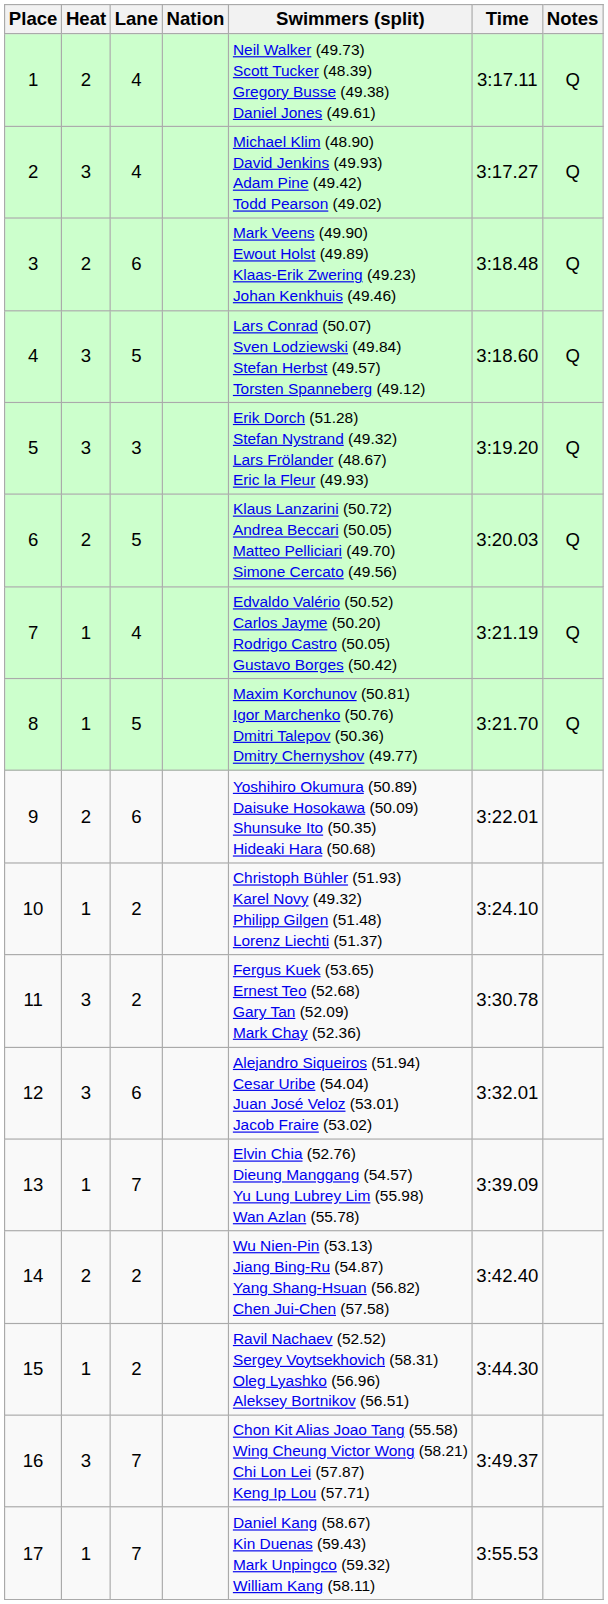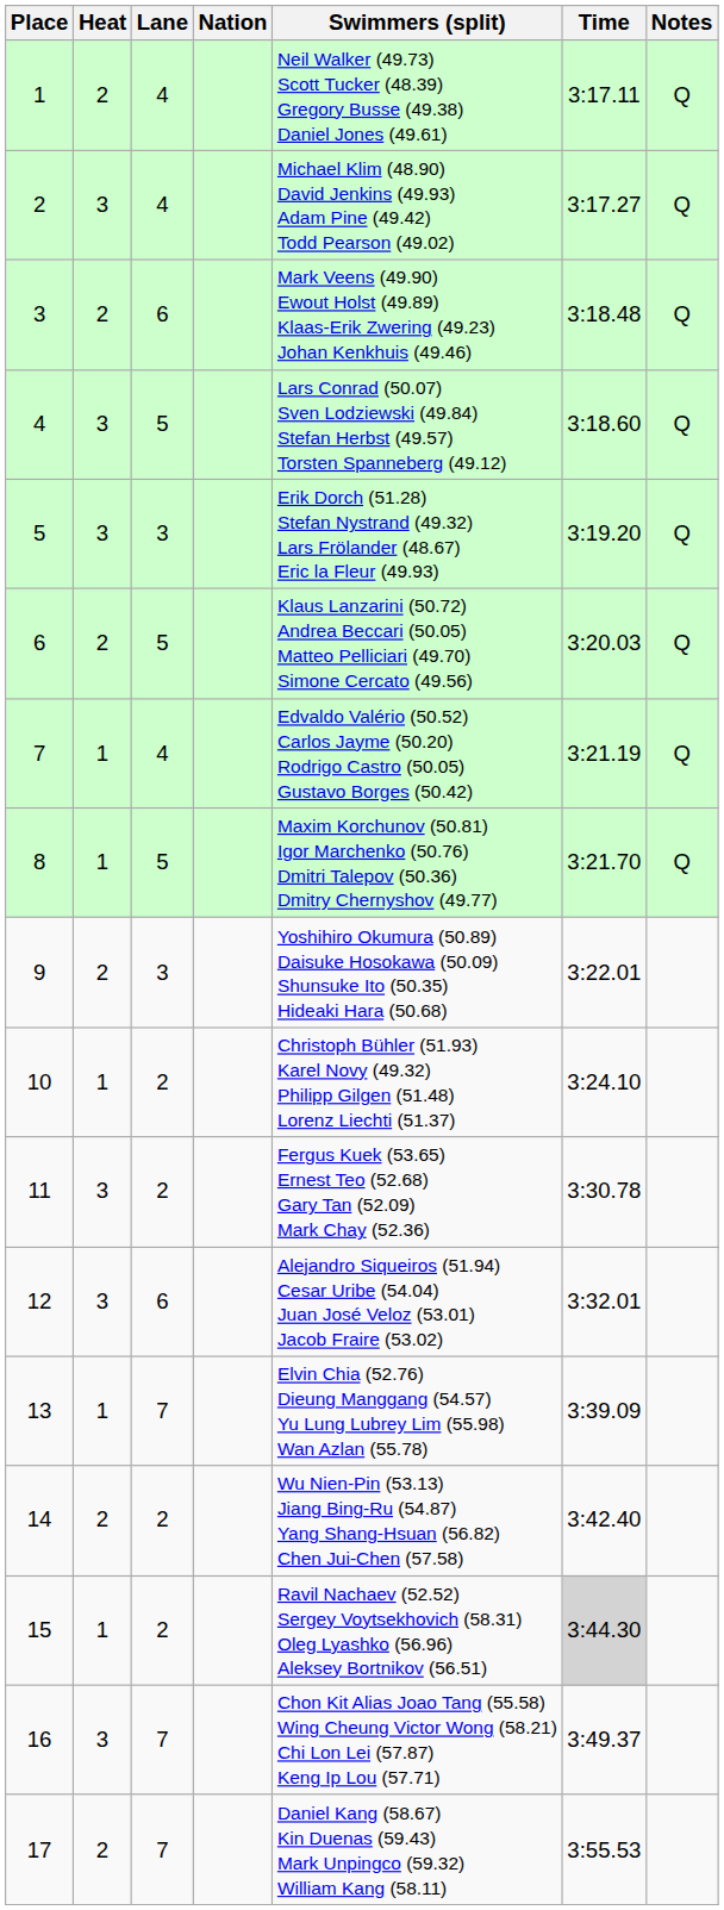9 | Lane: 6 -> 3
15 | Time: no background -> lightgrey background
17 | Heat: 1 -> 2
